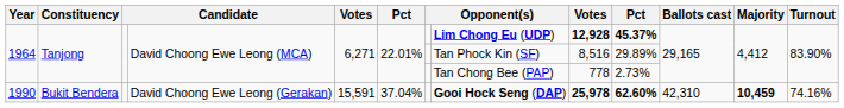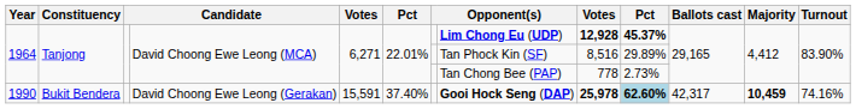1990 | column 6: 37.04% -> 37.40%
1990 | column 10: no background -> lightblue background
1990 | Ballots cast: 42,310 -> 42,317
